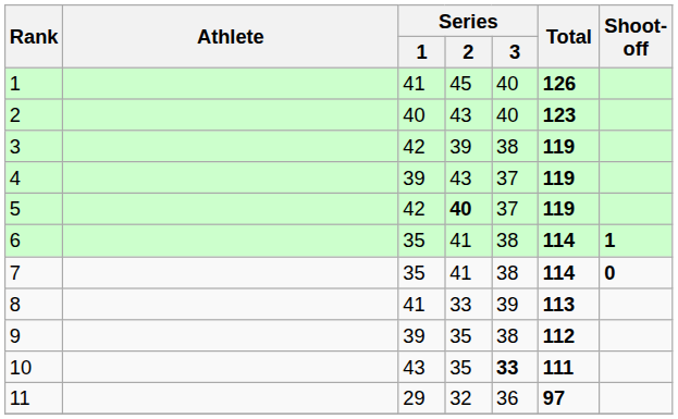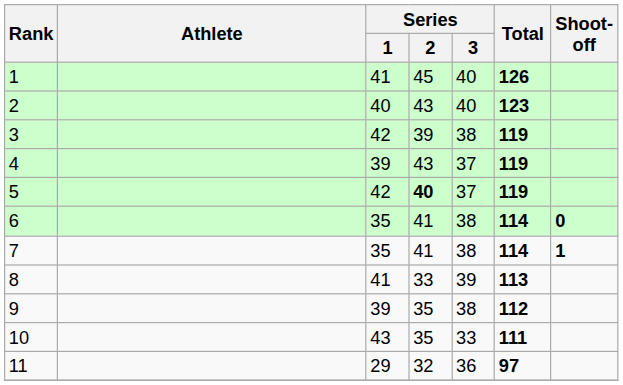6 | Shoot-off: 1 -> 0
7 | Shoot-off: 0 -> 1
10 | Series / 3: bold -> normal
